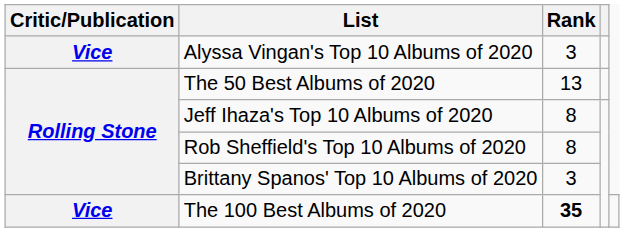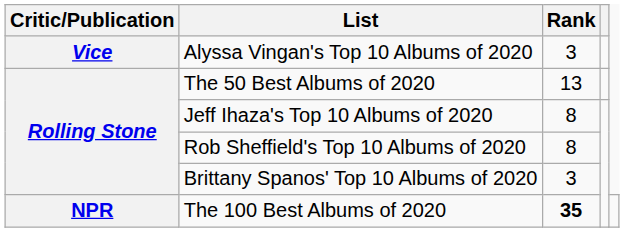The 100 Best Albums of 2020 | Critic/Publication: Vice -> NPR
